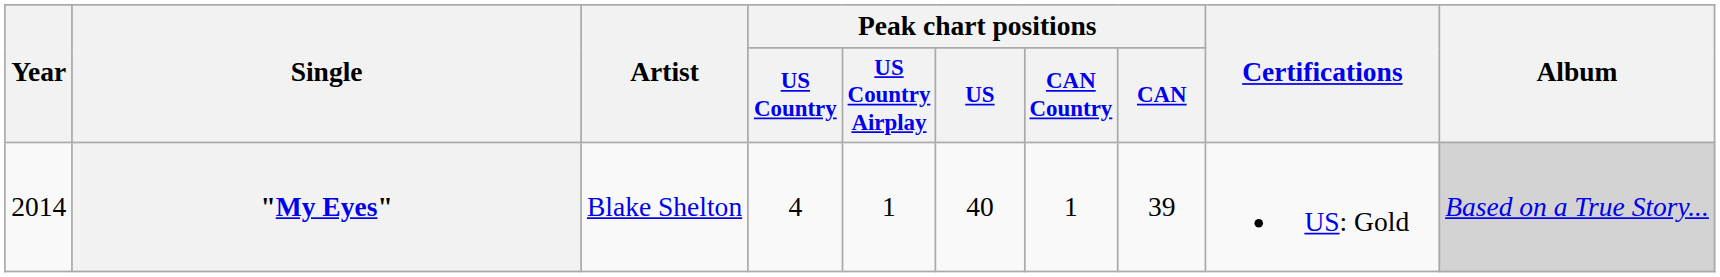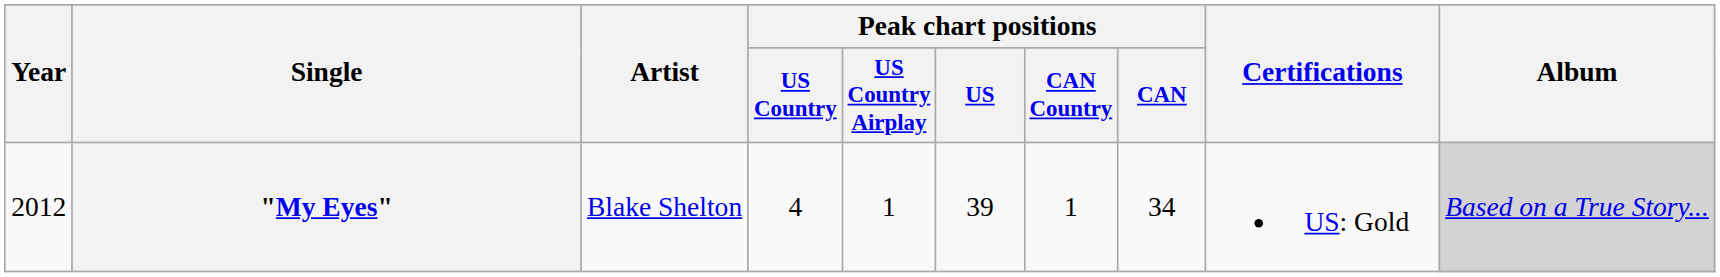"My Eyes" | Year: 2014 -> 2012
"My Eyes" | Peak chart positions / US: 40 -> 39
"My Eyes" | Peak chart positions / CAN: 39 -> 34
